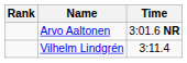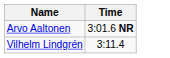- column: Rank
